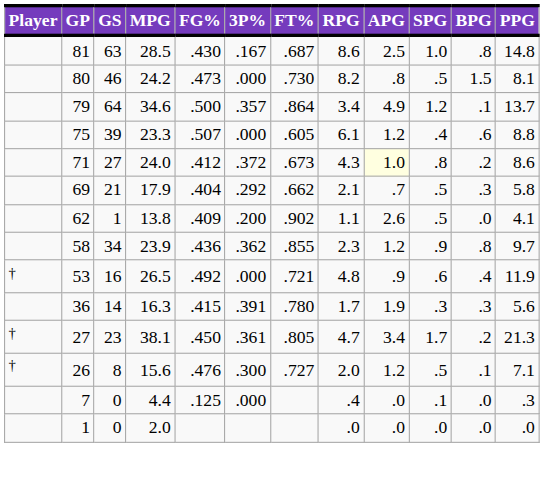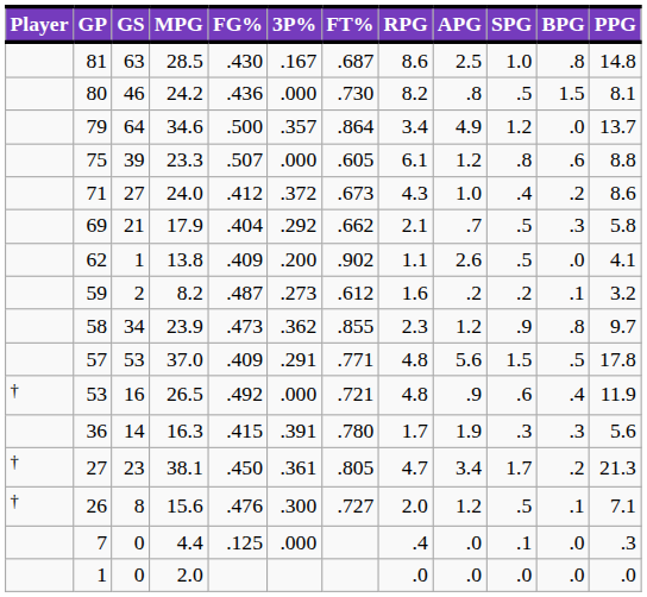80 | FG%: .473 -> .436
79 | BPG: .1 -> .0
75 | SPG: .4 -> .8
71 | APG: lightyellow background -> no background
71 | SPG: .8 -> .4
+ row: 59 | 2 | 8.2 | .487 | .273 | .612 | 1.6 | .2 | .2 | .1 | 3.2
58 | FG%: .436 -> .473
+ row: 57 | 53 | 37.0 | .409 | .291 | .771 | 4.8 | 5.6 | 1.5 | .5 | 17.8
